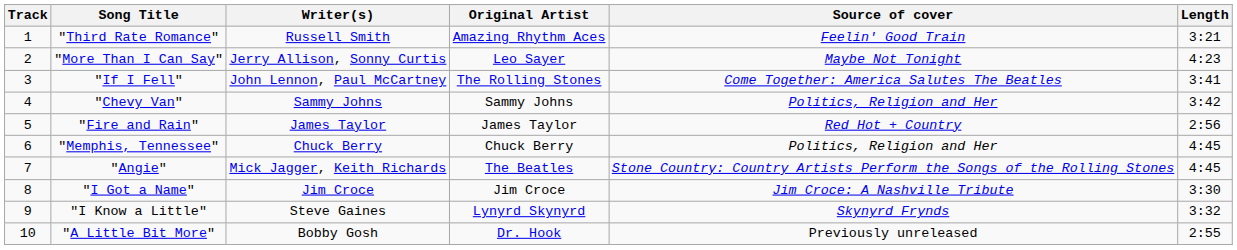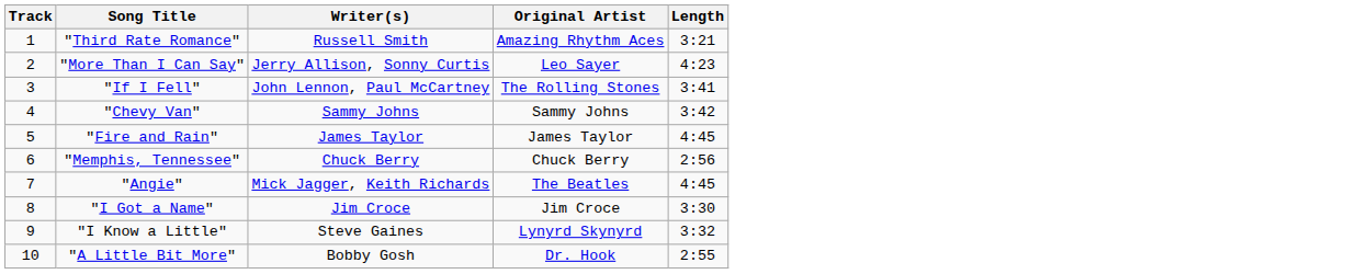- column: Source of cover | Feelin' Good Train | Maybe Not Tonight | Come Together: America Salutes The Beatles | Politics, Religion and Her | Red Hot + Country | Politics, Religion and Her | Stone Country: Country Artists Perform the Songs of the Rolling Stones | Jim Croce: A Nashville Tribute | Skynyrd Frynds | Previously unreleased
"Fire and Rain" | Length: 2:56 -> 4:45
"Memphis, Tennessee" | Length: 4:45 -> 2:56
